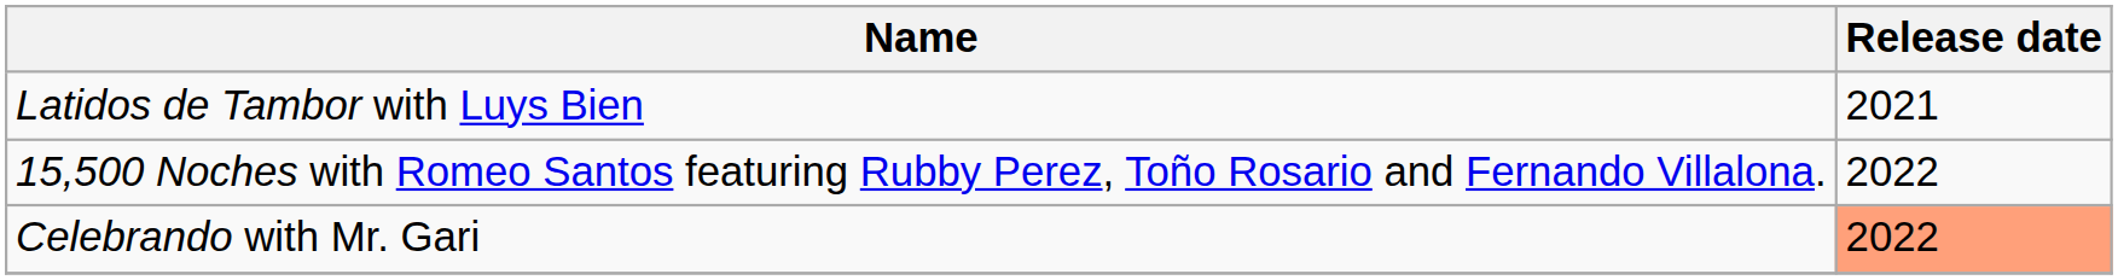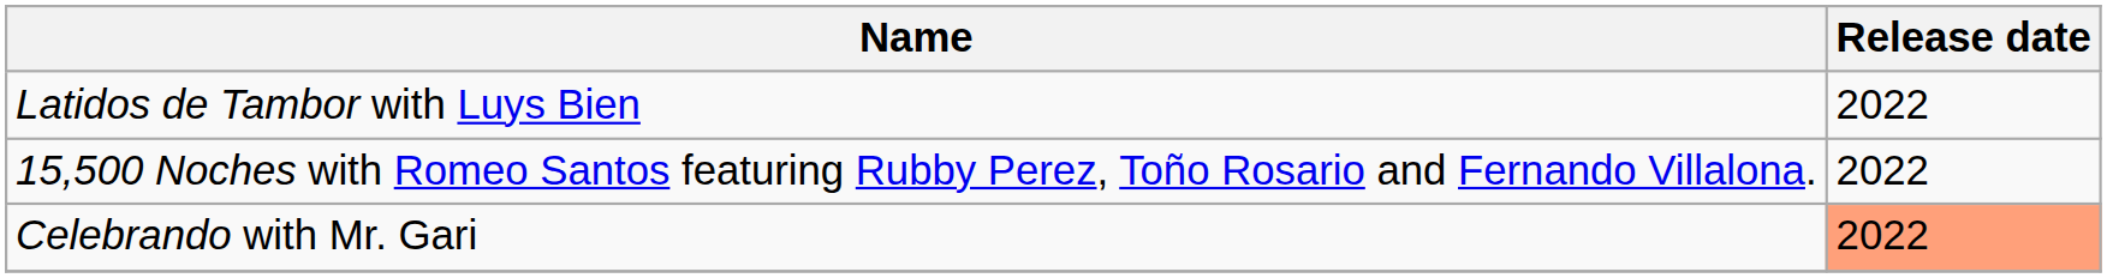Latidos de Tambor with Luys Bien | Release date: 2021 -> 2022
